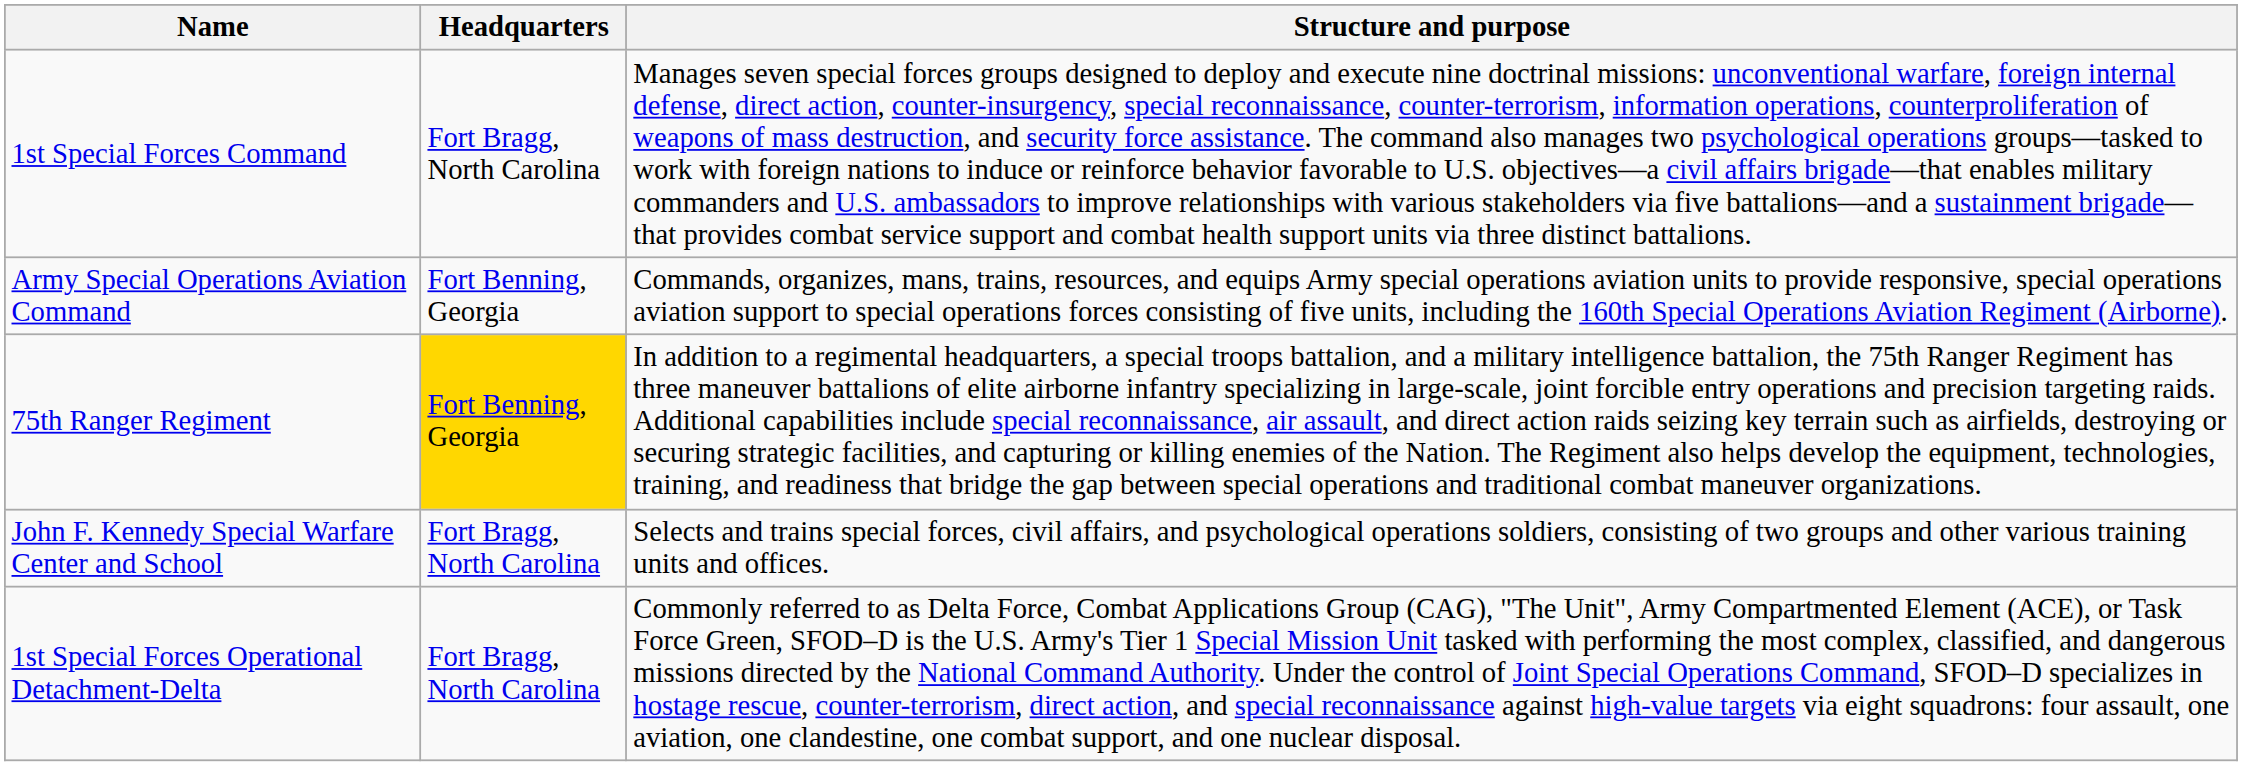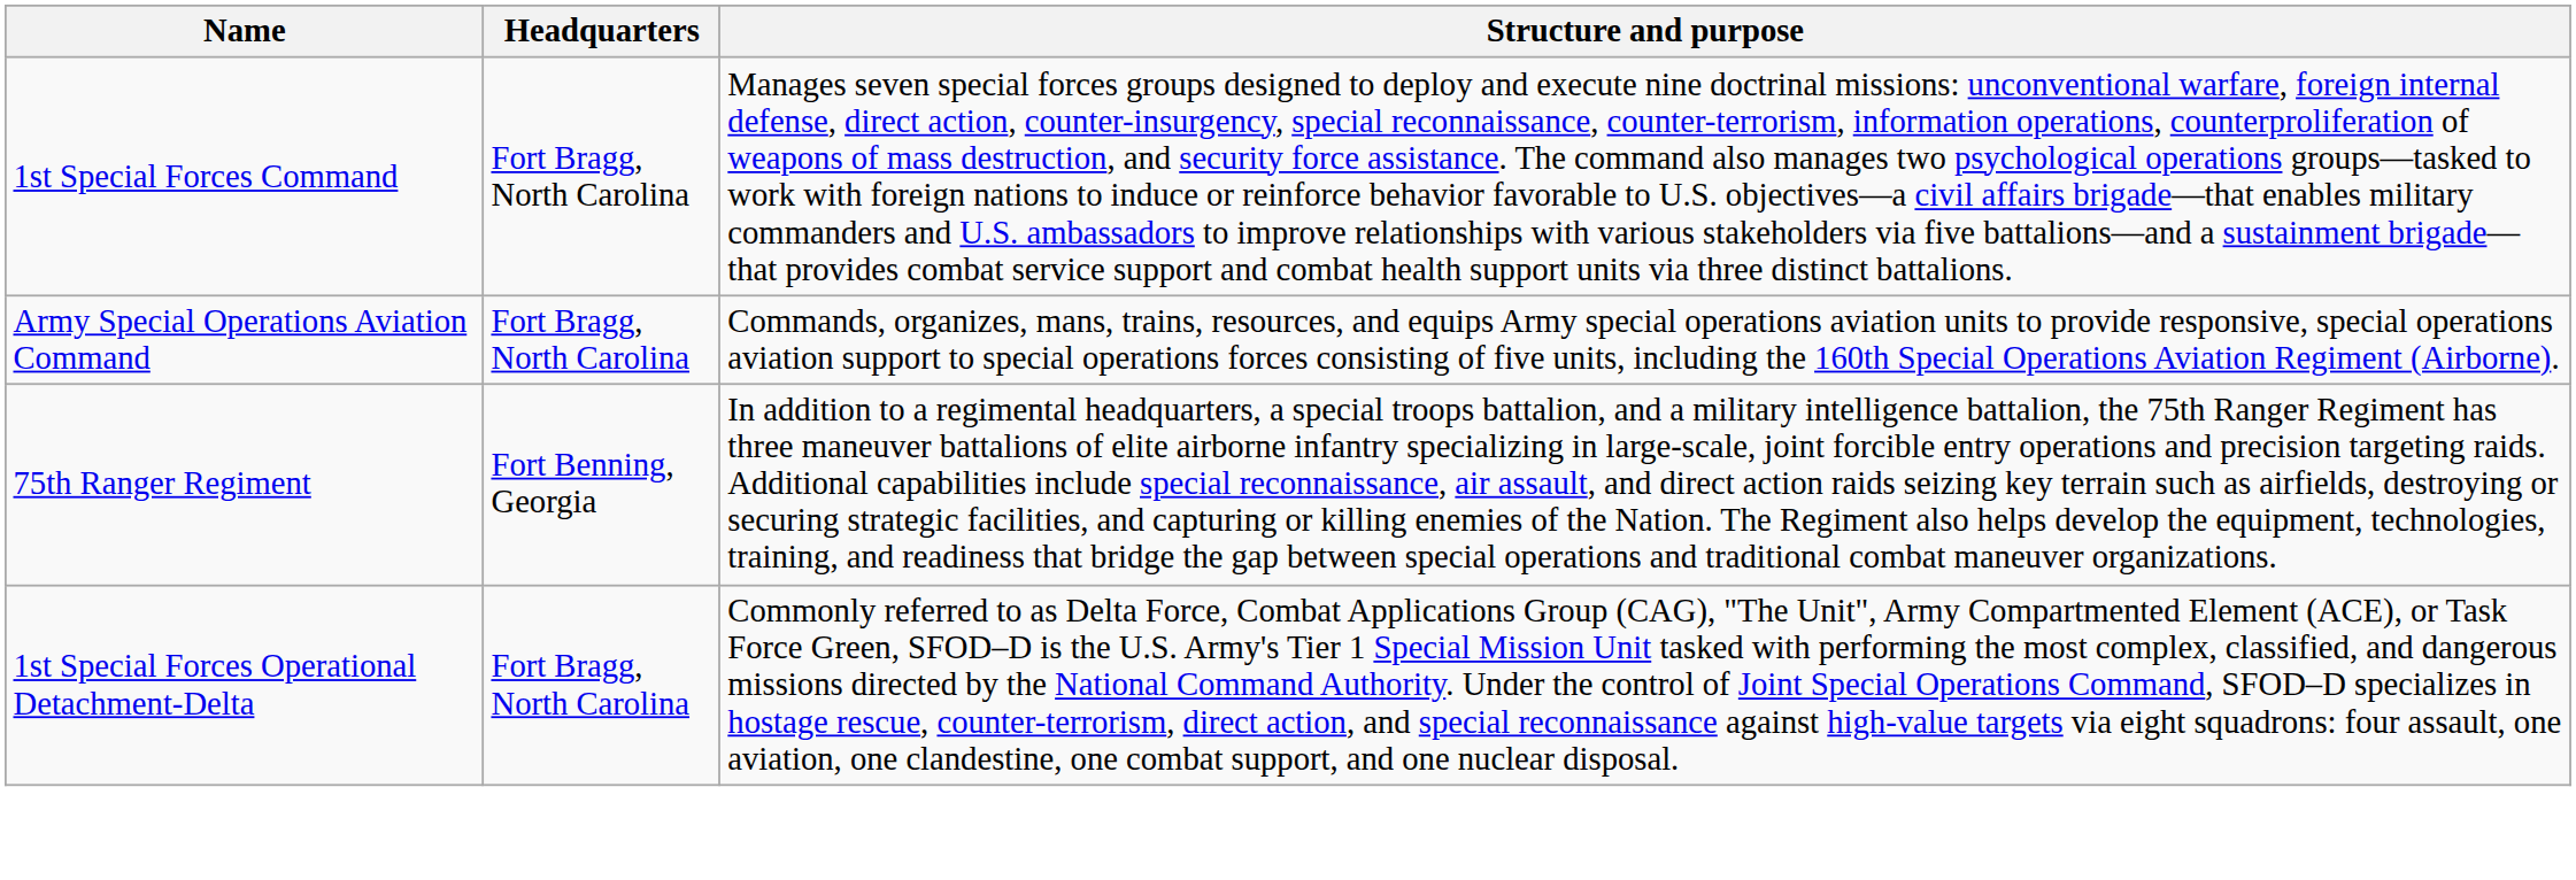Army Special Operations Aviation Command | Headquarters: Fort Benning, Georgia -> Fort Bragg, North Carolina
75th Ranger Regiment | Headquarters: gold background -> no background
- row: John F. Kennedy Special Warfare Center and School | Fort Bragg, North Carolina | Selects and trains special forces, civil affairs, and psychological operations soldiers, consisting of two groups and other various training units and offices.
